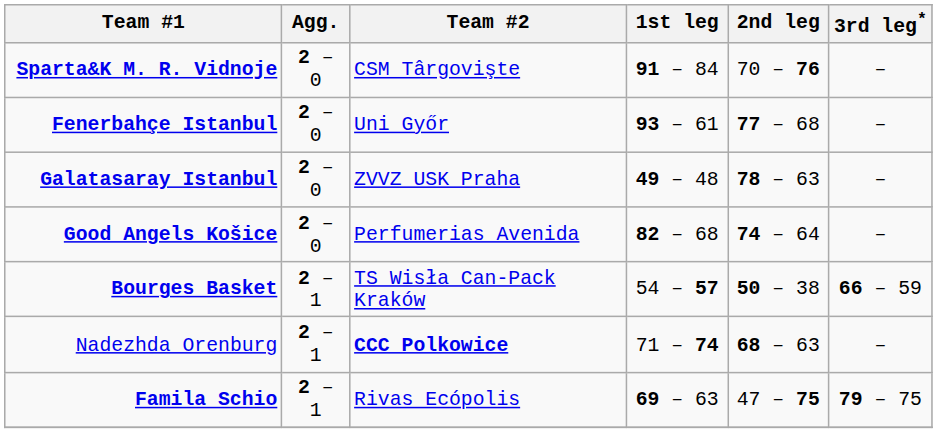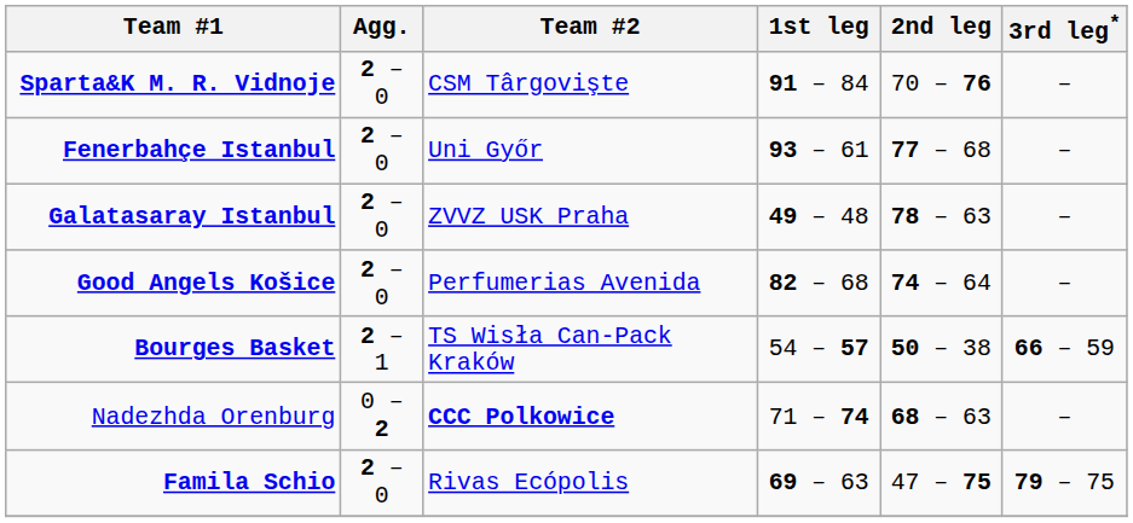Nadezhda Orenburg | Agg.: 2 – 1 -> 0 – 2
Famila Schio | Agg.: 2 – 1 -> 2 – 0
